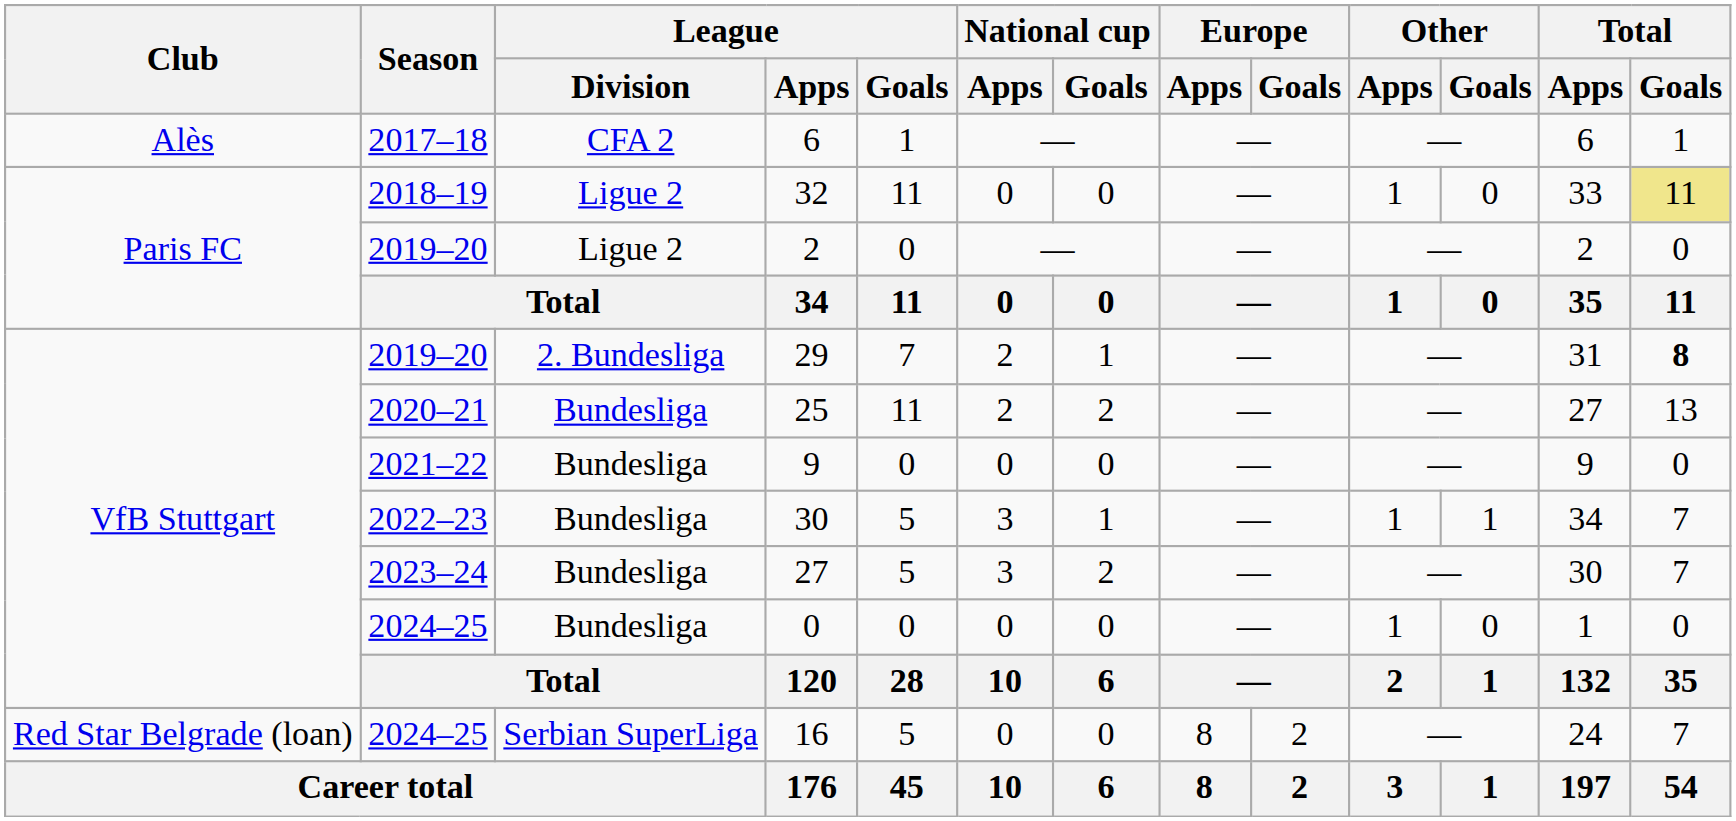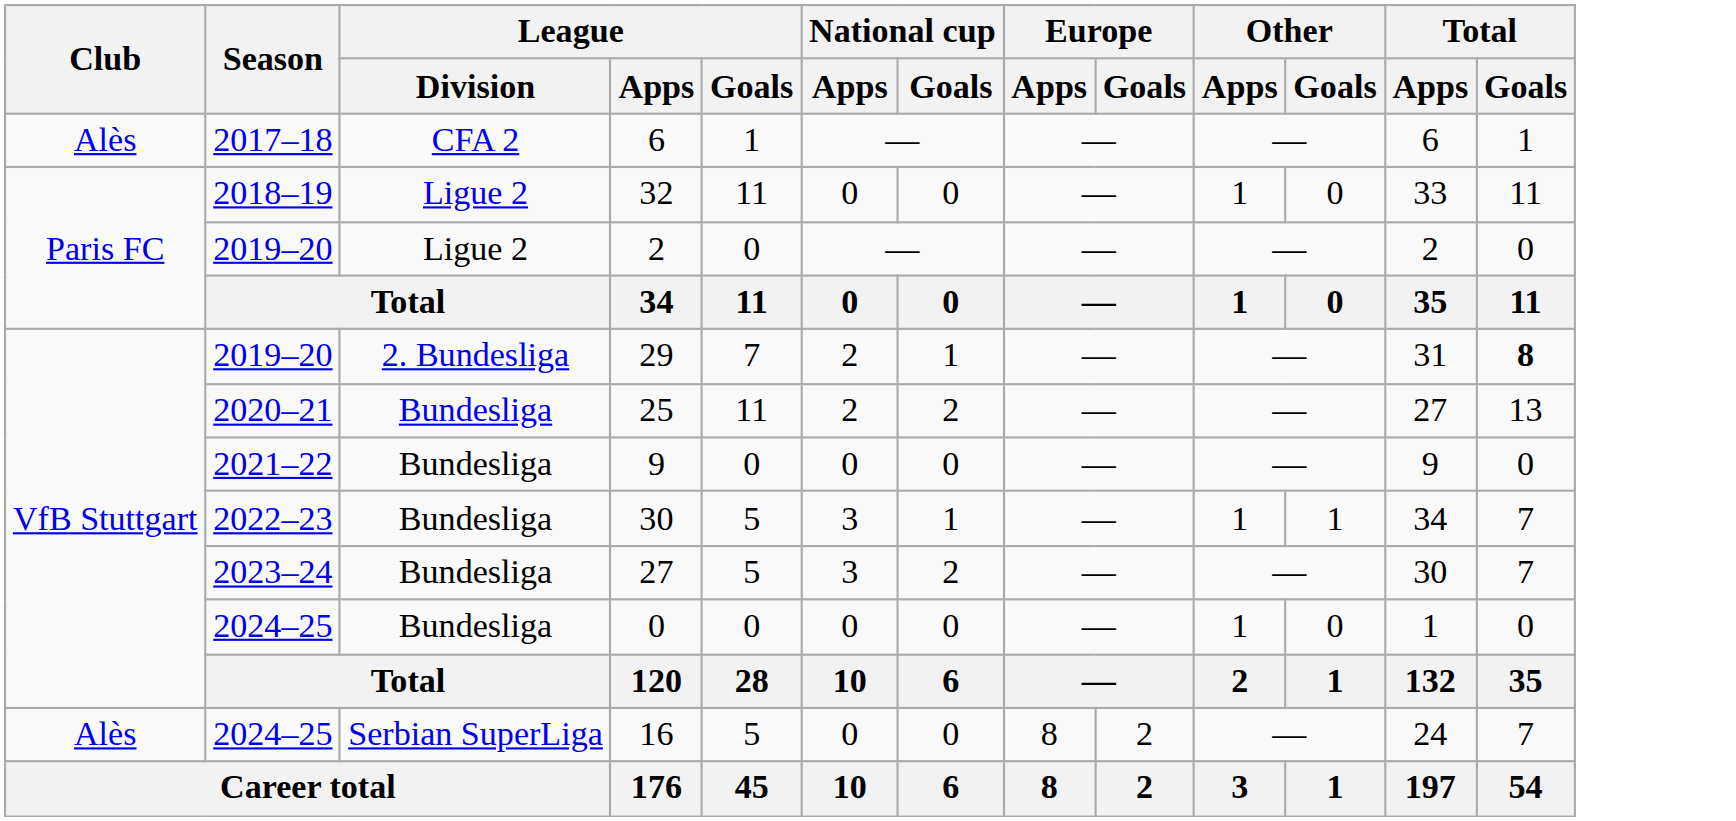32 | Total / Goals: khaki background -> no background
16 | Club: Red Star Belgrade (loan) -> Alès
